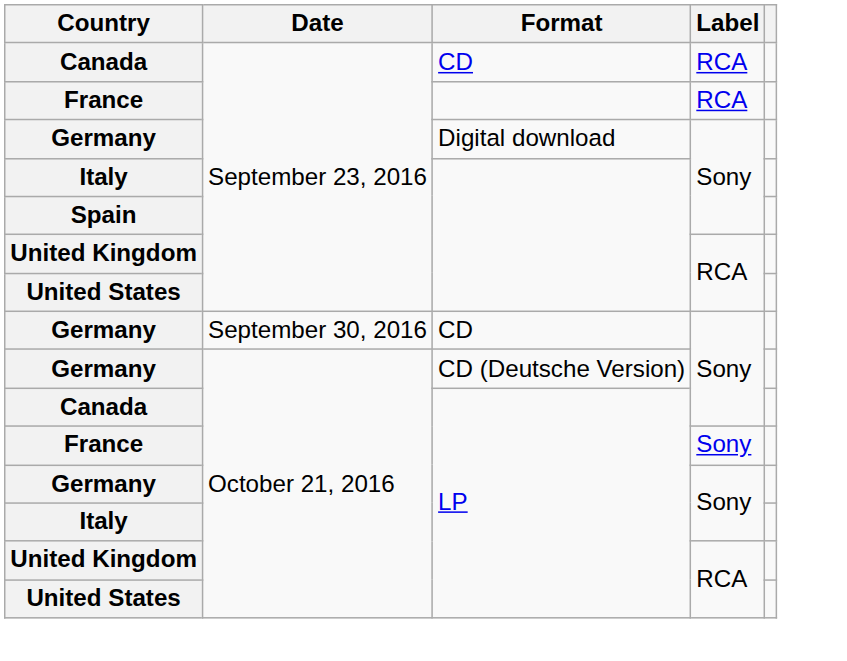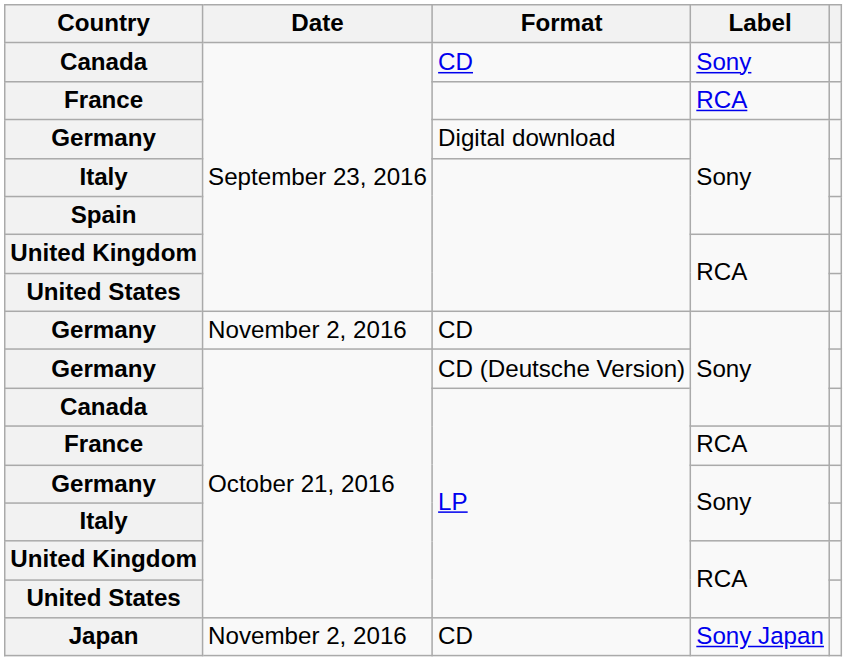Canada / CD | Label: RCA -> Sony
Germany / CD | Date: September 30, 2016 -> November 2, 2016
France / LP | Label: Sony -> RCA
+ row: Japan | November 2, 2016 | CD | Sony Japan
